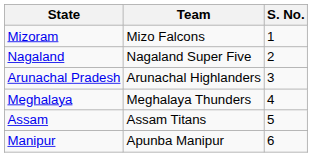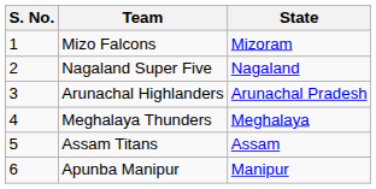columns swapped: S. No. <-> State
